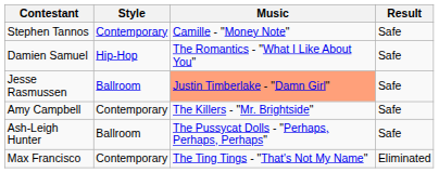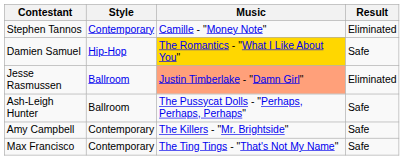Stephen Tannos | Result: Safe -> Eliminated
Damien Samuel | Music: no background -> gold background
Jesse Rasmussen | Result: Safe -> Eliminated
rows swapped: Ash-Leigh Hunter <-> Amy Campbell
Max Francisco | Result: Eliminated -> Safe
